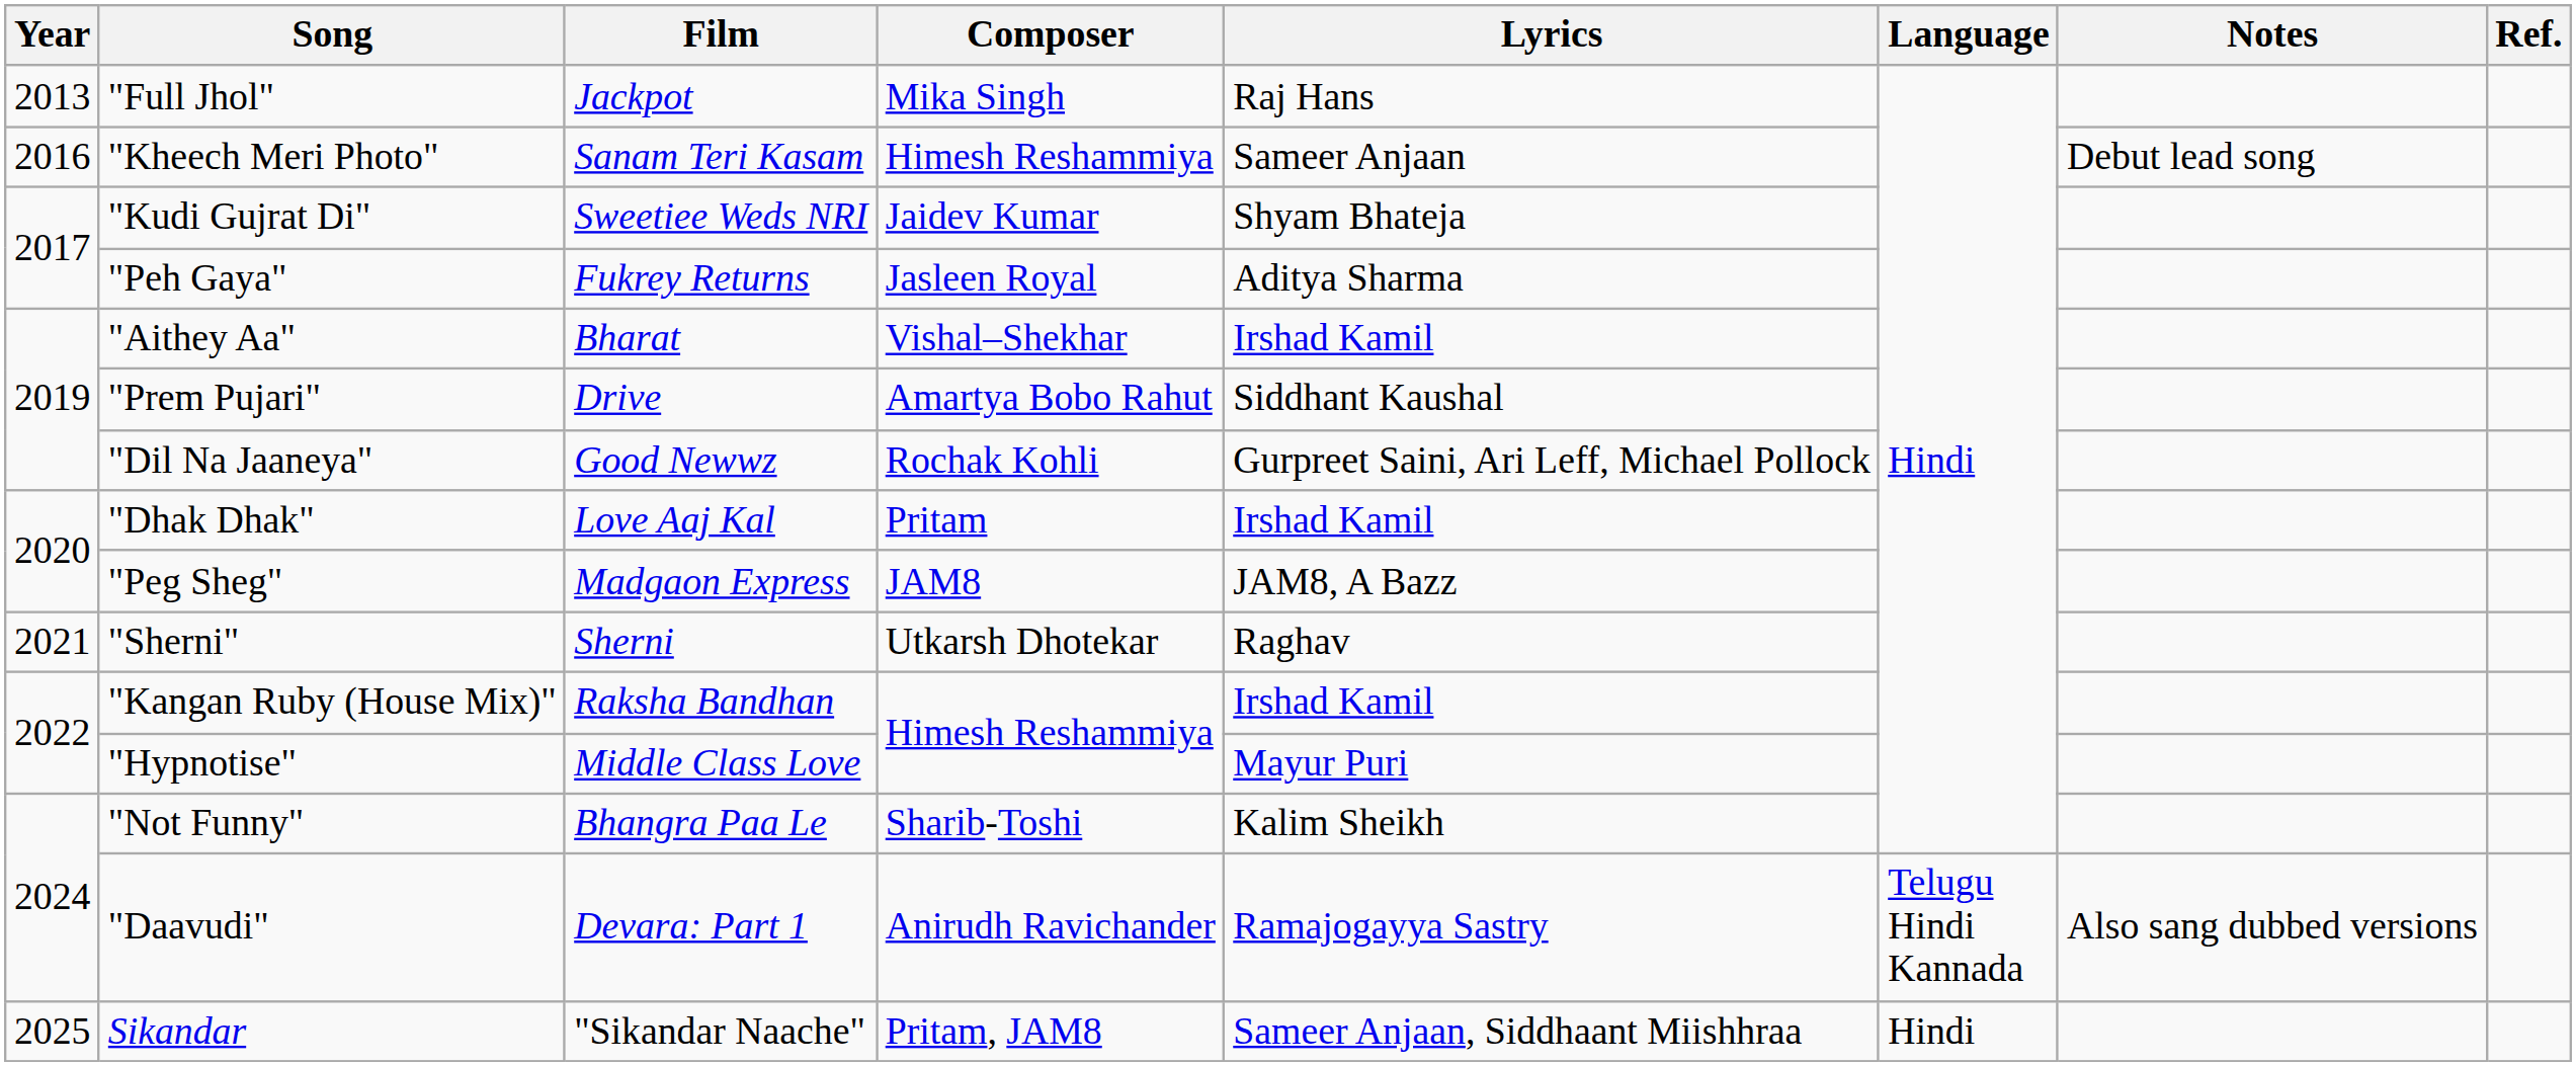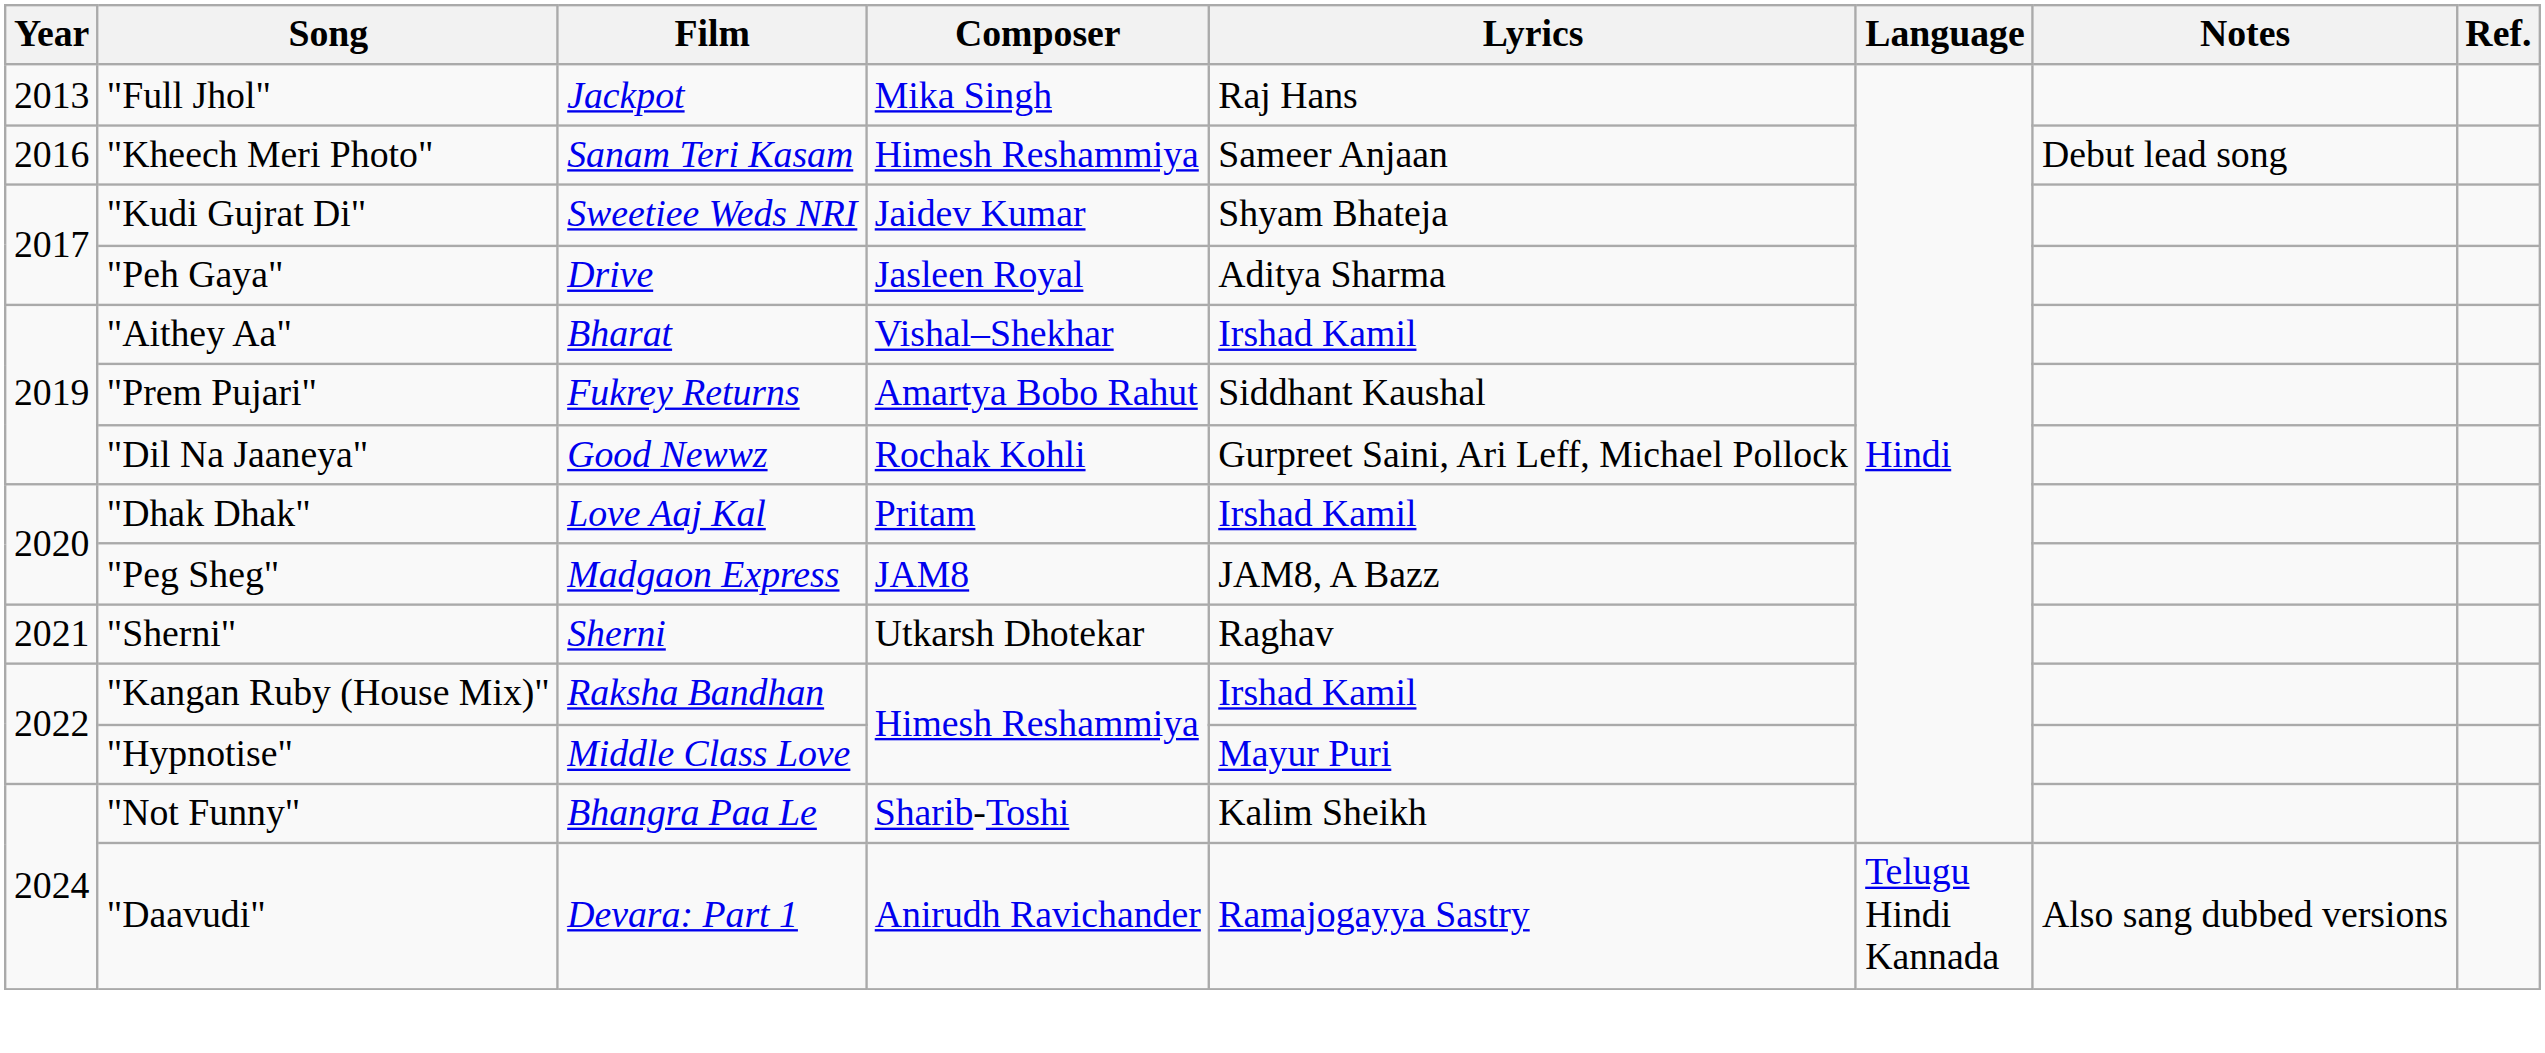"Peh Gaya" | Film: Fukrey Returns -> Drive
"Prem Pujari" | Film: Drive -> Fukrey Returns
- row: 2025 | Sikandar | "Sikandar Naache" | Pritam, JAM8 | Sameer Anjaan, Siddhaant Miishhraa | Hindi
